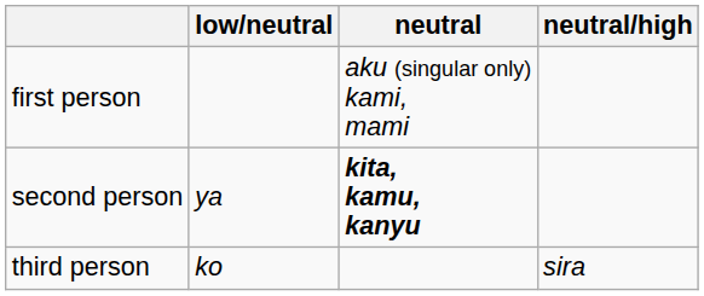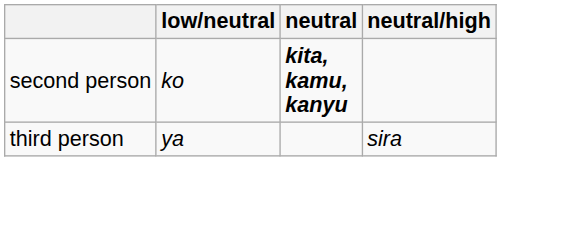- row: first person | aku (singular only) kami, mami
second person | low/neutral: ya -> ko
third person | low/neutral: ko -> ya
